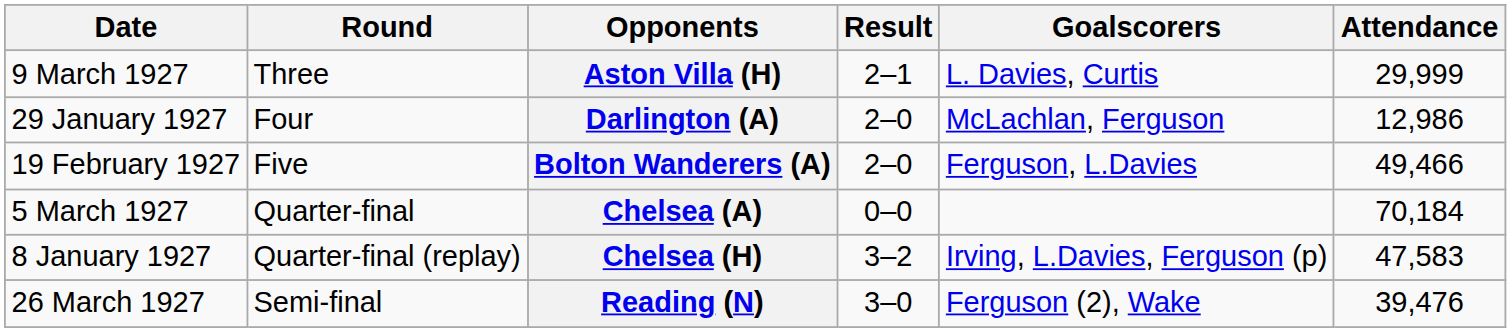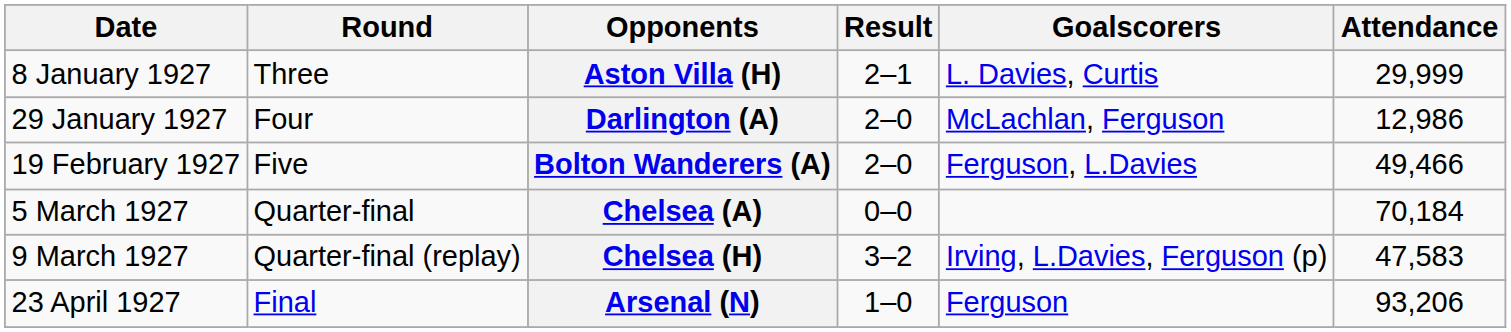Aston Villa (H) | Date: 9 March 1927 -> 8 January 1927
Chelsea (H) | Date: 8 January 1927 -> 9 March 1927
- row: 26 March 1927 | Semi-final | Reading (N) | 3–0 | Ferguson (2), Wake | 39,476
+ row: 23 April 1927 | Final | Arsenal (N) | 1–0 | Ferguson | 93,206
